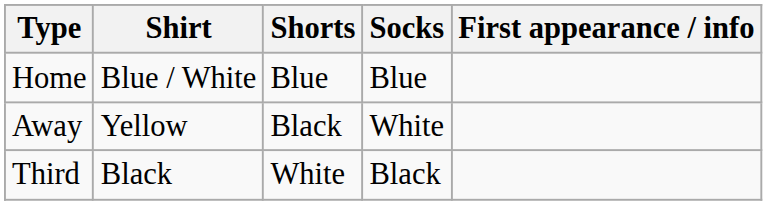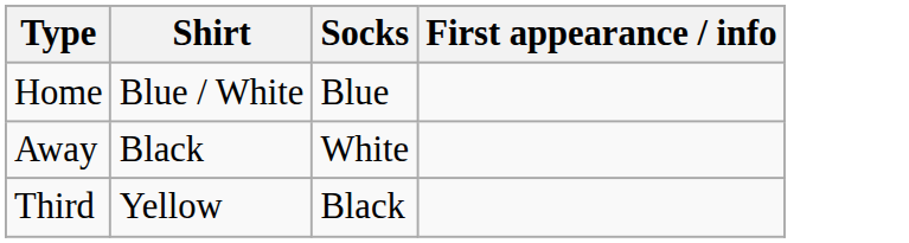- column: Shorts | Blue | Black | White
Away | Shirt: Yellow -> Black
Third | Shirt: Black -> Yellow
